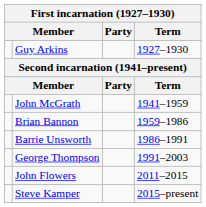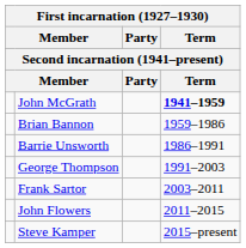- row: Guy Arkins | 1927–1930
John McGrath | Term: normal -> bold
+ row: Frank Sartor | 2003–2011
